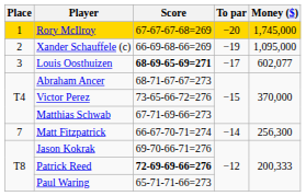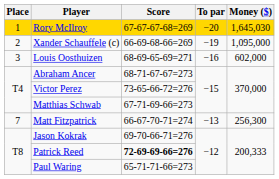Rory McIlroy | Money ($): 1,745,000 -> 1,645,030
Louis Oosthuizen | Score: bold -> normal
Louis Oosthuizen | To par: −17 -> −16
Louis Oosthuizen | Money ($): 602,077 -> 602,000
Matt Fitzpatrick | To par: −14 -> −13
